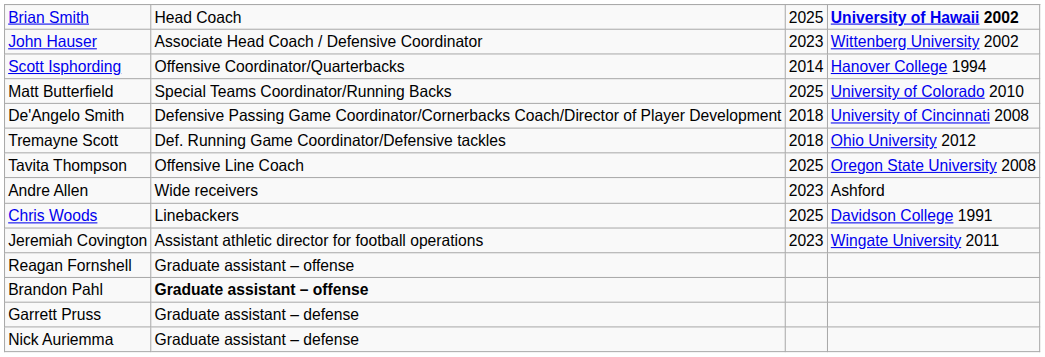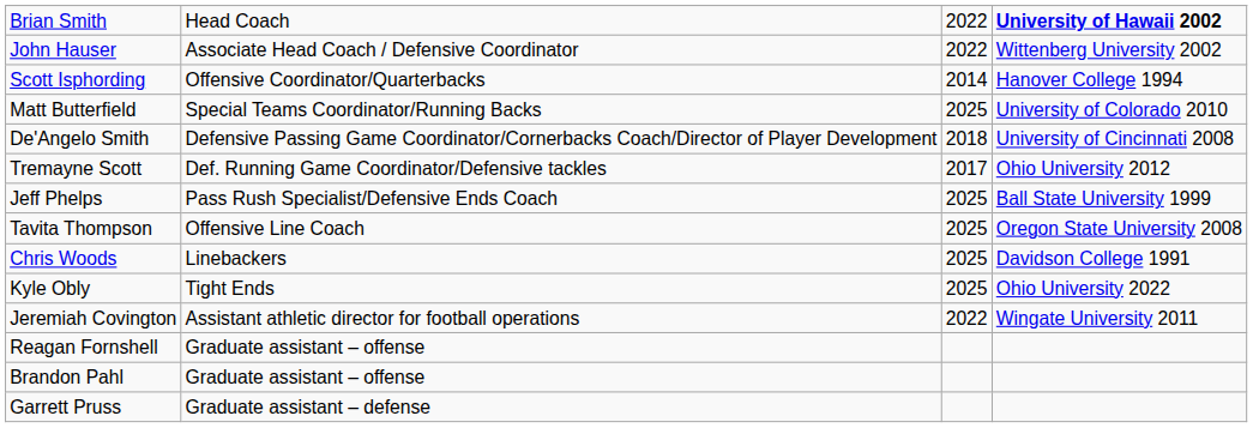Brian Smith | column 3: 2025 -> 2022
John Hauser | column 3: 2023 -> 2022
Tremayne Scott | column 3: 2018 -> 2017
+ row: Jeff Phelps | Pass Rush Specialist/Defensive Ends Coach | 2025 | Ball State University 1999
- row: Andre Allen | Wide receivers | 2023 | Ashford
+ row: Kyle Obly | Tight Ends | 2025 | Ohio University 2022
Jeremiah Covington | column 3: 2023 -> 2022
Brandon Pahl | column 2: bold -> normal
- row: Nick Auriemma | Graduate assistant – defense
